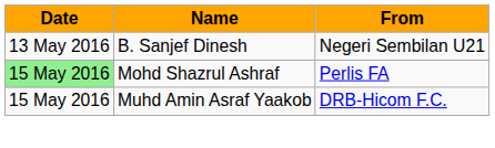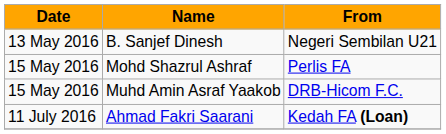Mohd Shazrul Ashraf | Date: lightgreen background -> no background
+ row: 11 July 2016 | Ahmad Fakri Saarani | Kedah FA (Loan)
